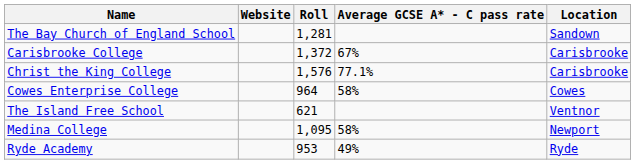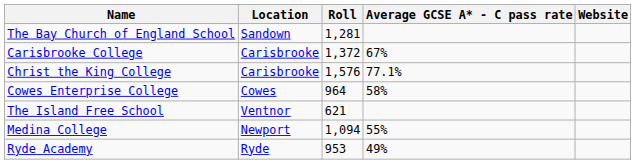columns swapped: Location <-> Website
Medina College | Roll: 1,095 -> 1,094
Medina College | Average GCSE A* - C pass rate: 58% -> 55%
